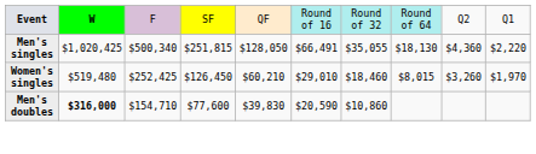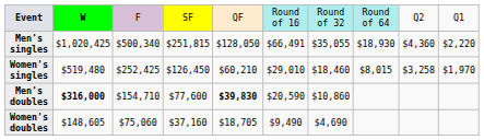Men's singles | column 8: $18,130 -> $18,930
Women's singles | column 9: $3,260 -> $3,258
Men's doubles | column 5: normal -> bold
+ row: Women's doubles | $148,605 | $75,060 | $37,160 | $18,705 | $9,490 | $4,690
